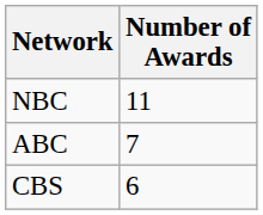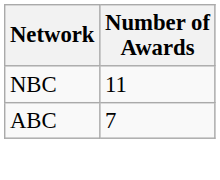- row: CBS | 6
